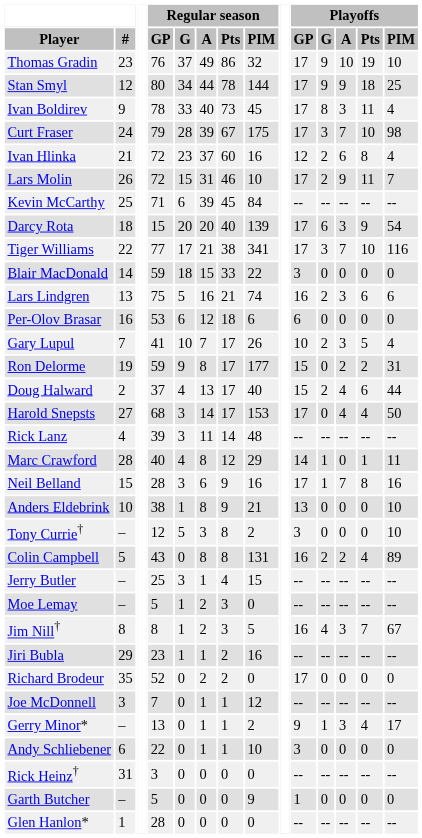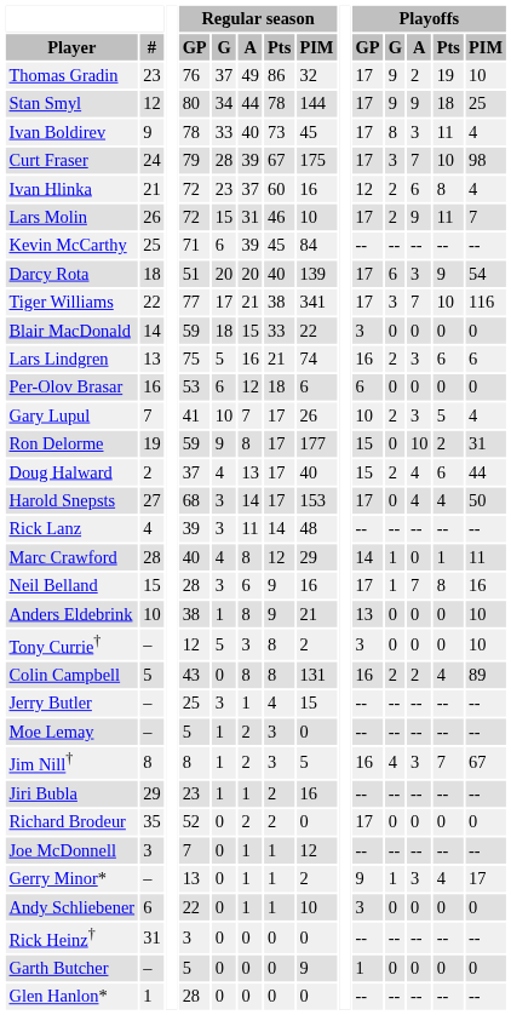Thomas Gradin | Playoffs / A: 10 -> 2
Darcy Rota | Regular season / GP: 15 -> 51
Ron Delorme | Playoffs / A: 2 -> 10
